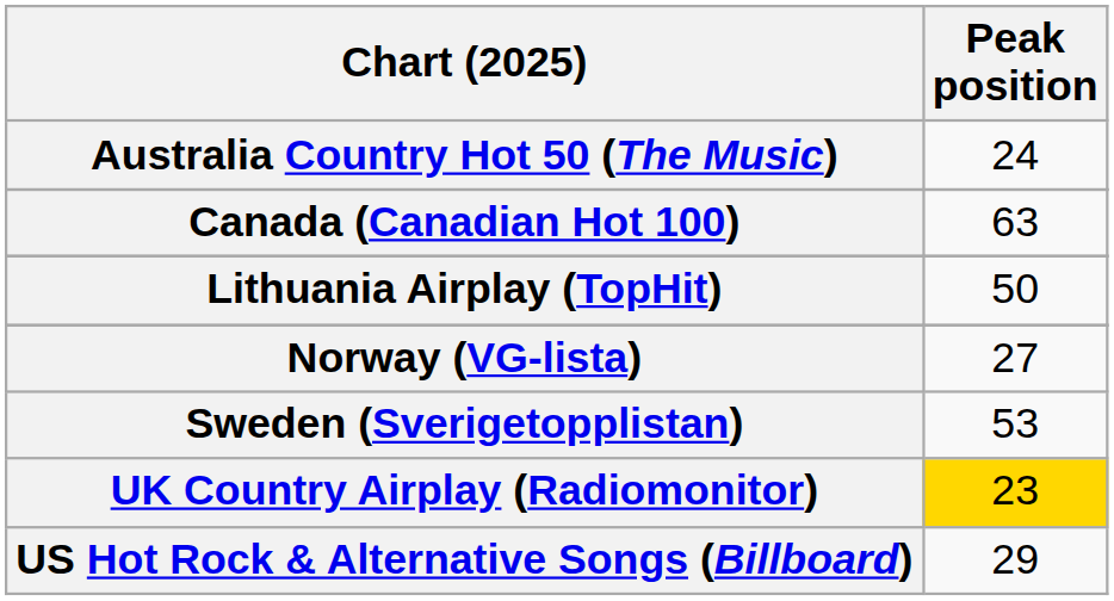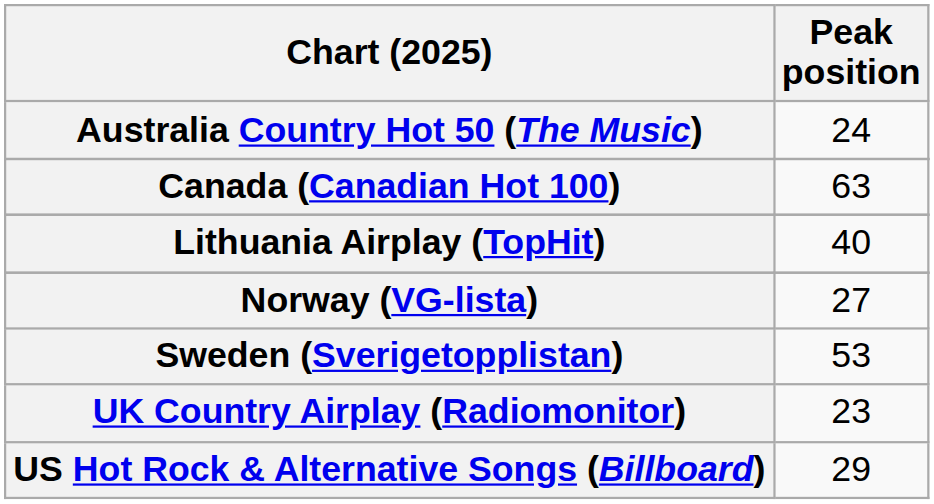Lithuania Airplay (TopHit) | Peak position: 50 -> 40
UK Country Airplay (Radiomonitor) | Peak position: gold background -> no background
